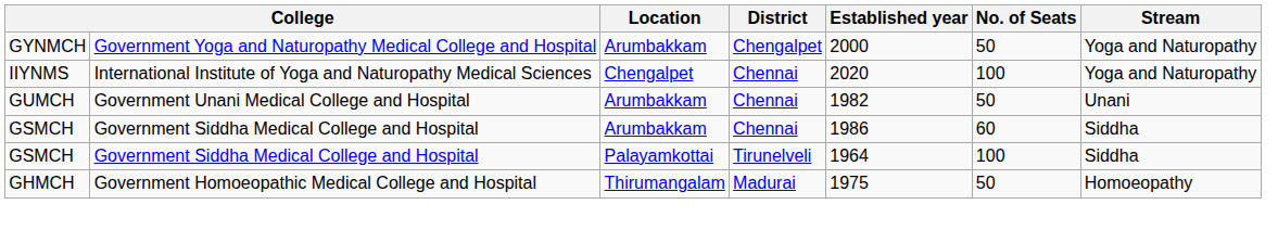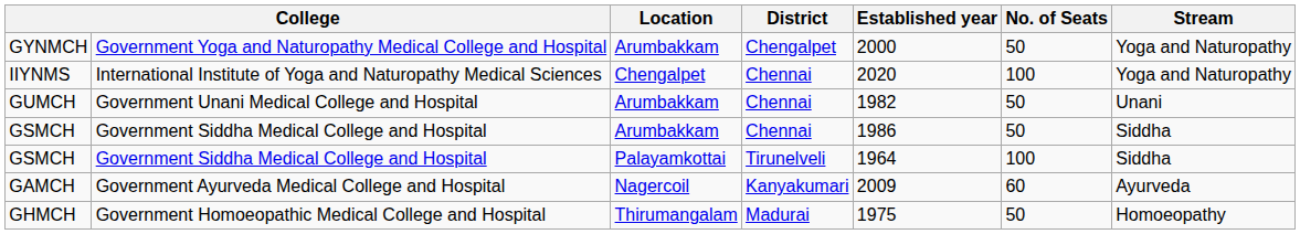GSMCH / Arumbakkam | No. of Seats: 60 -> 50
+ row: GAMCH | Government Ayurveda Medical College and Hospital | Nagercoil | Kanyakumari | 2009 | 60 | Ayurveda
